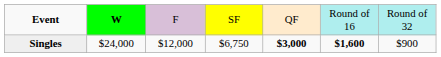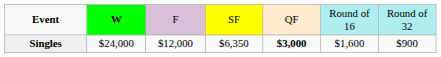Singles | column 4: $6,750 -> $6,350
Singles | column 6: bold -> normal
